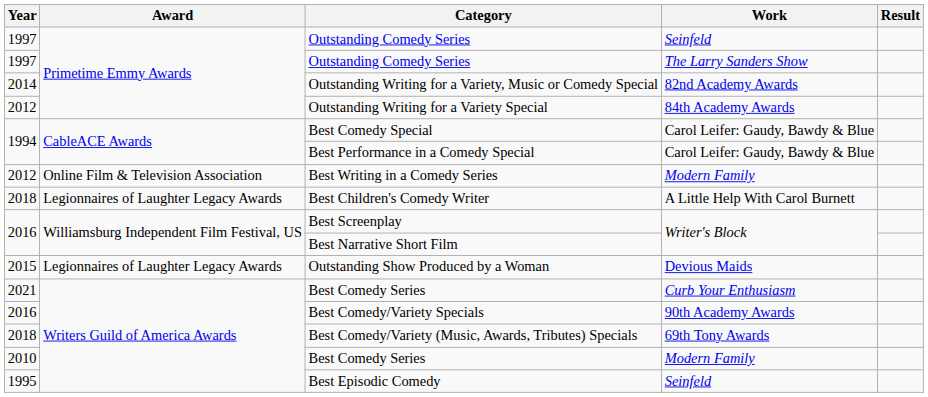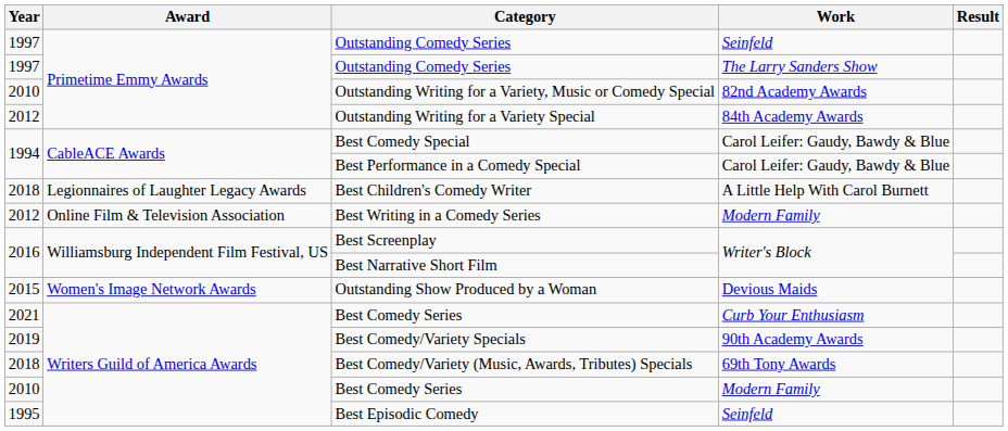Outstanding Writing for a Variety, Music or Comedy Special | Year: 2014 -> 2010
rows swapped: Best Children's Comedy Writer <-> Best Writing in a Comedy Series
Outstanding Show Produced by a Woman | Award: Legionnaires of Laughter Legacy Awards -> Women's Image Network Awards
Best Comedy/Variety Specials | Year: 2016 -> 2019
